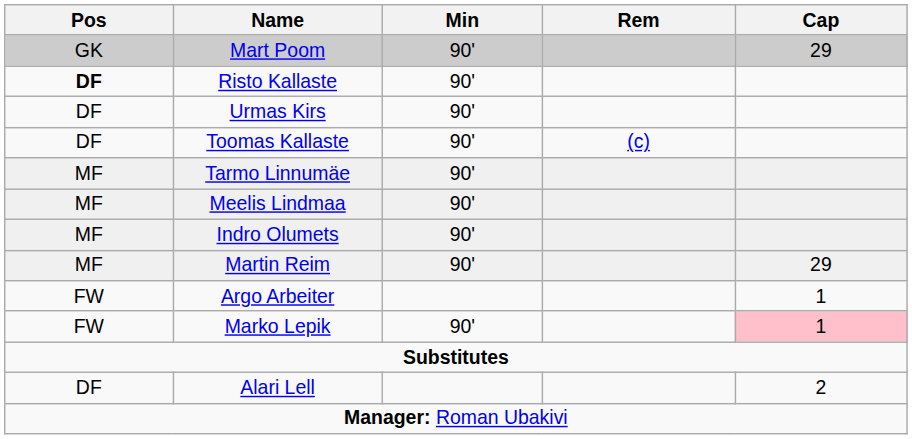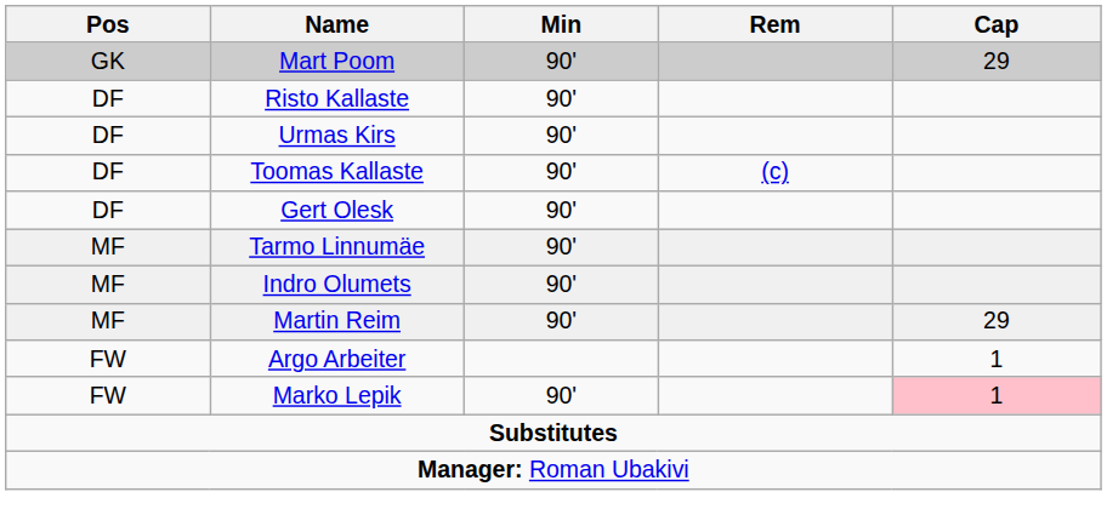Risto Kallaste | Pos: bold -> normal
+ row: DF | Gert Olesk | 90'
- row: MF | Meelis Lindmaa | 90'
- row: DF | Alari Lell | 2
